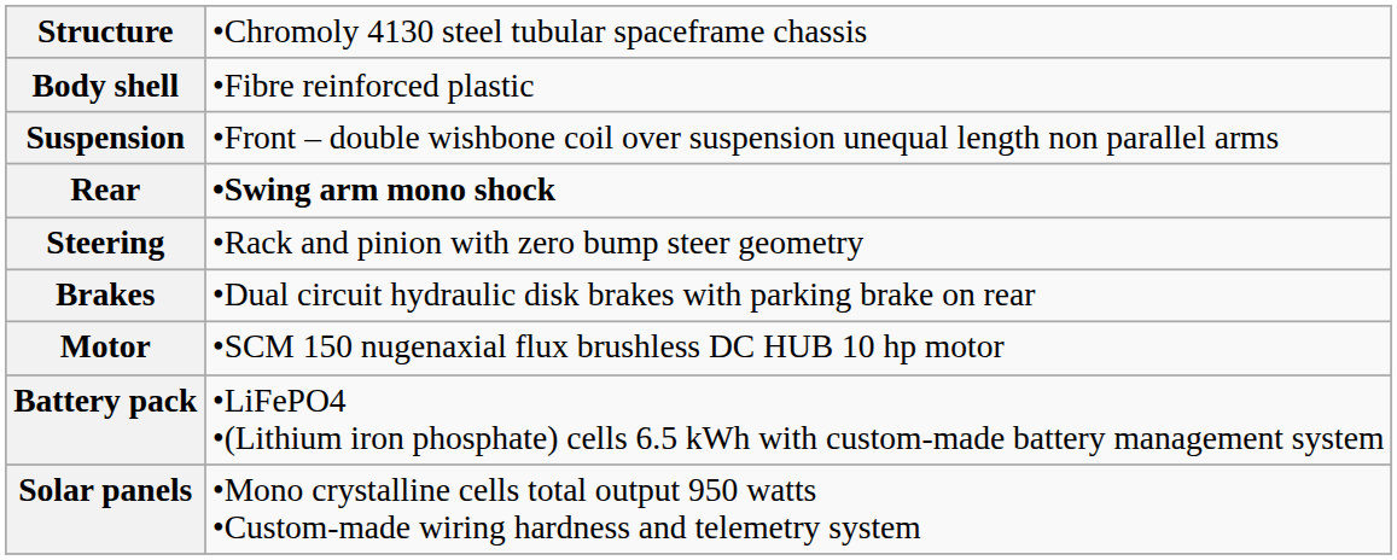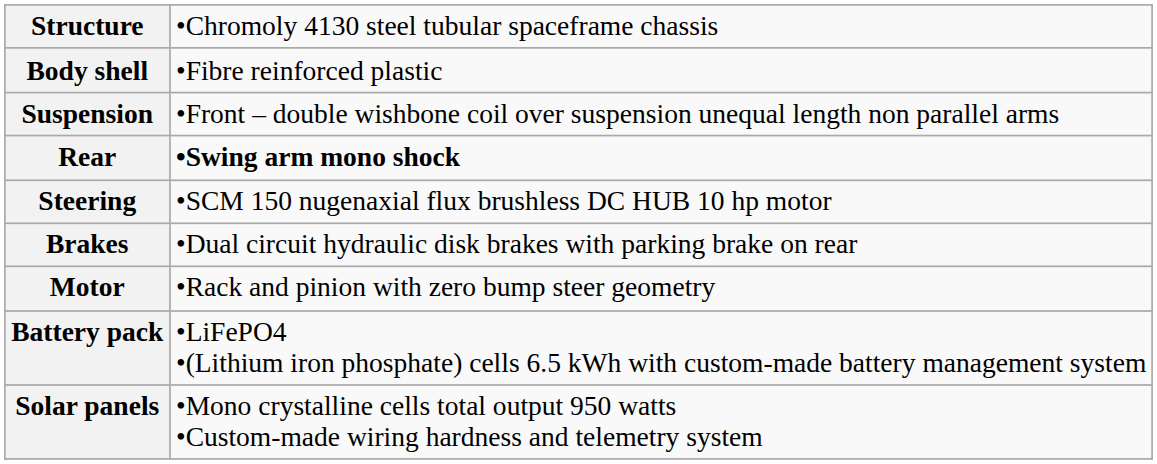Steering | column 2: •Rack and pinion with zero bump steer geometry -> •SCM 150 nugenaxial flux brushless DC HUB 10 hp motor
Motor | column 2: •SCM 150 nugenaxial flux brushless DC HUB 10 hp motor -> •Rack and pinion with zero bump steer geometry
